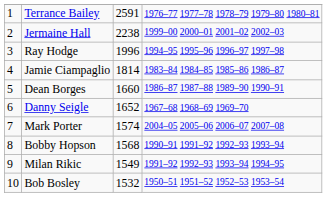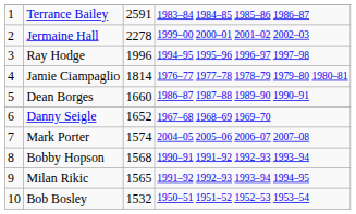Terrance Bailey | column 4: 1976–77 1977–78 1978–79 1979–80 1980–81 -> 1983–84 1984–85 1985–86 1986–87
Jermaine Hall | column 3: 2238 -> 2278
Jamie Ciampaglio | column 4: 1983–84 1984–85 1985–86 1986–87 -> 1976–77 1977–78 1978–79 1979–80 1980–81
Milan Rikic | column 3: 1549 -> 1565
